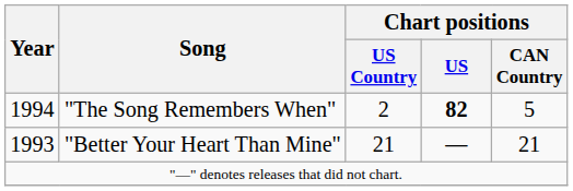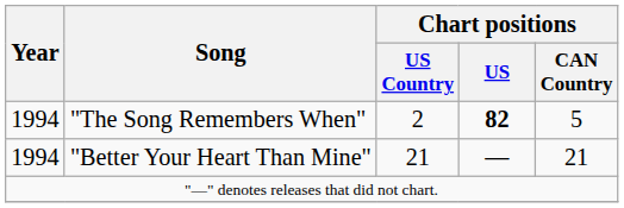"Better Your Heart Than Mine" | Year: 1993 -> 1994
